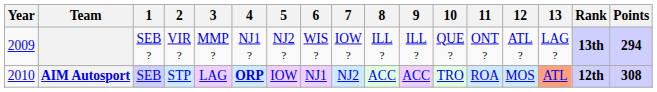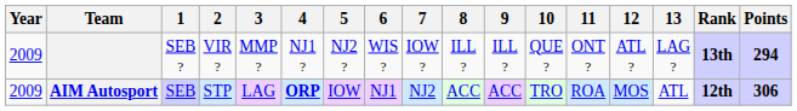AIM Autosport | Year: 2010 -> 2009
AIM Autosport | 13: lightsalmon background -> no background
AIM Autosport | Points: 308 -> 306
